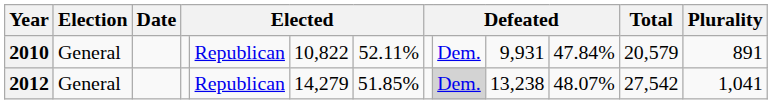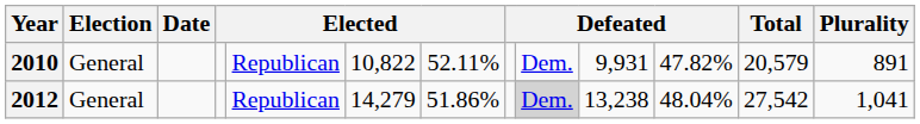2010 | column 11: 47.84% -> 47.82%
2012 | column 7: 51.85% -> 51.86%
2012 | column 11: 48.07% -> 48.04%
